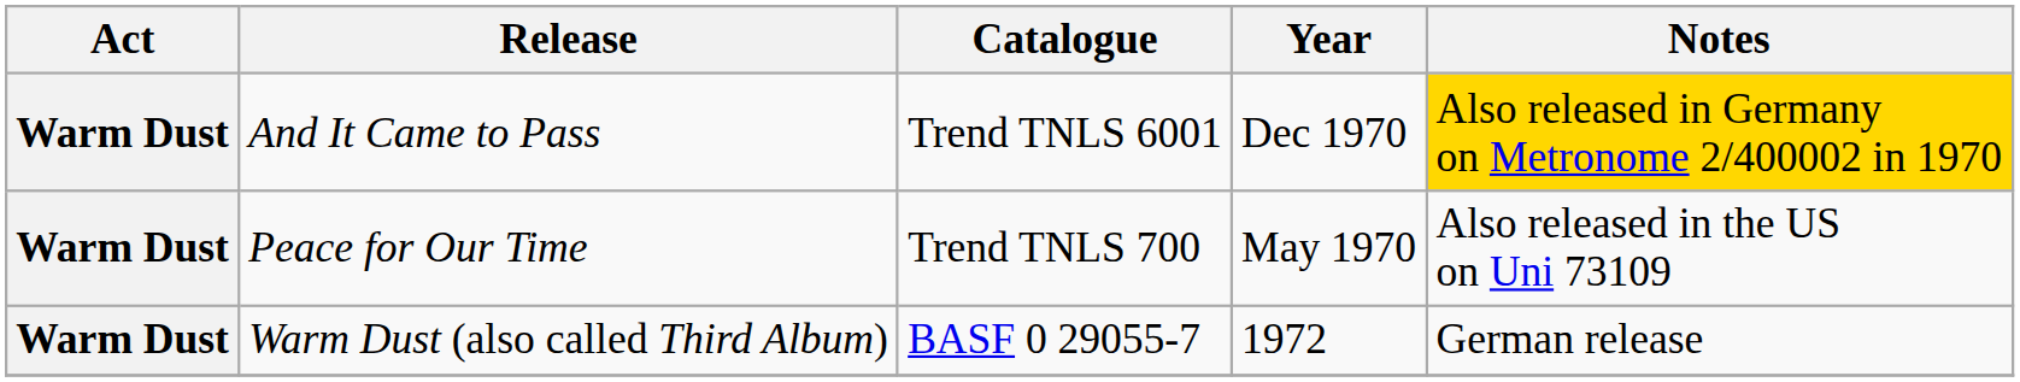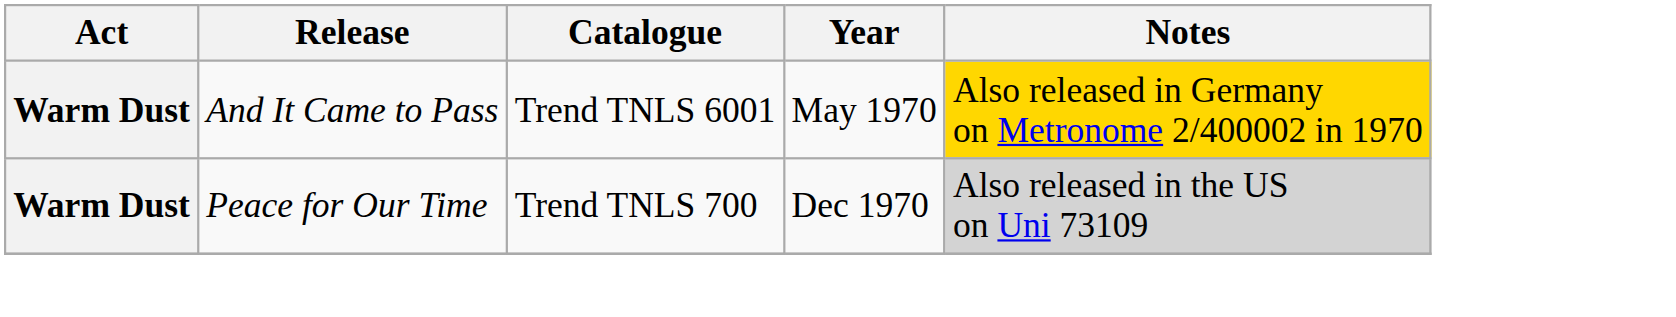And It Came to Pass | Year: Dec 1970 -> May 1970
Peace for Our Time | Year: May 1970 -> Dec 1970
Peace for Our Time | Notes: no background -> lightgrey background
- row: Warm Dust | Warm Dust (also called Third Album) | BASF 0 29055-7 | 1972 | German release
